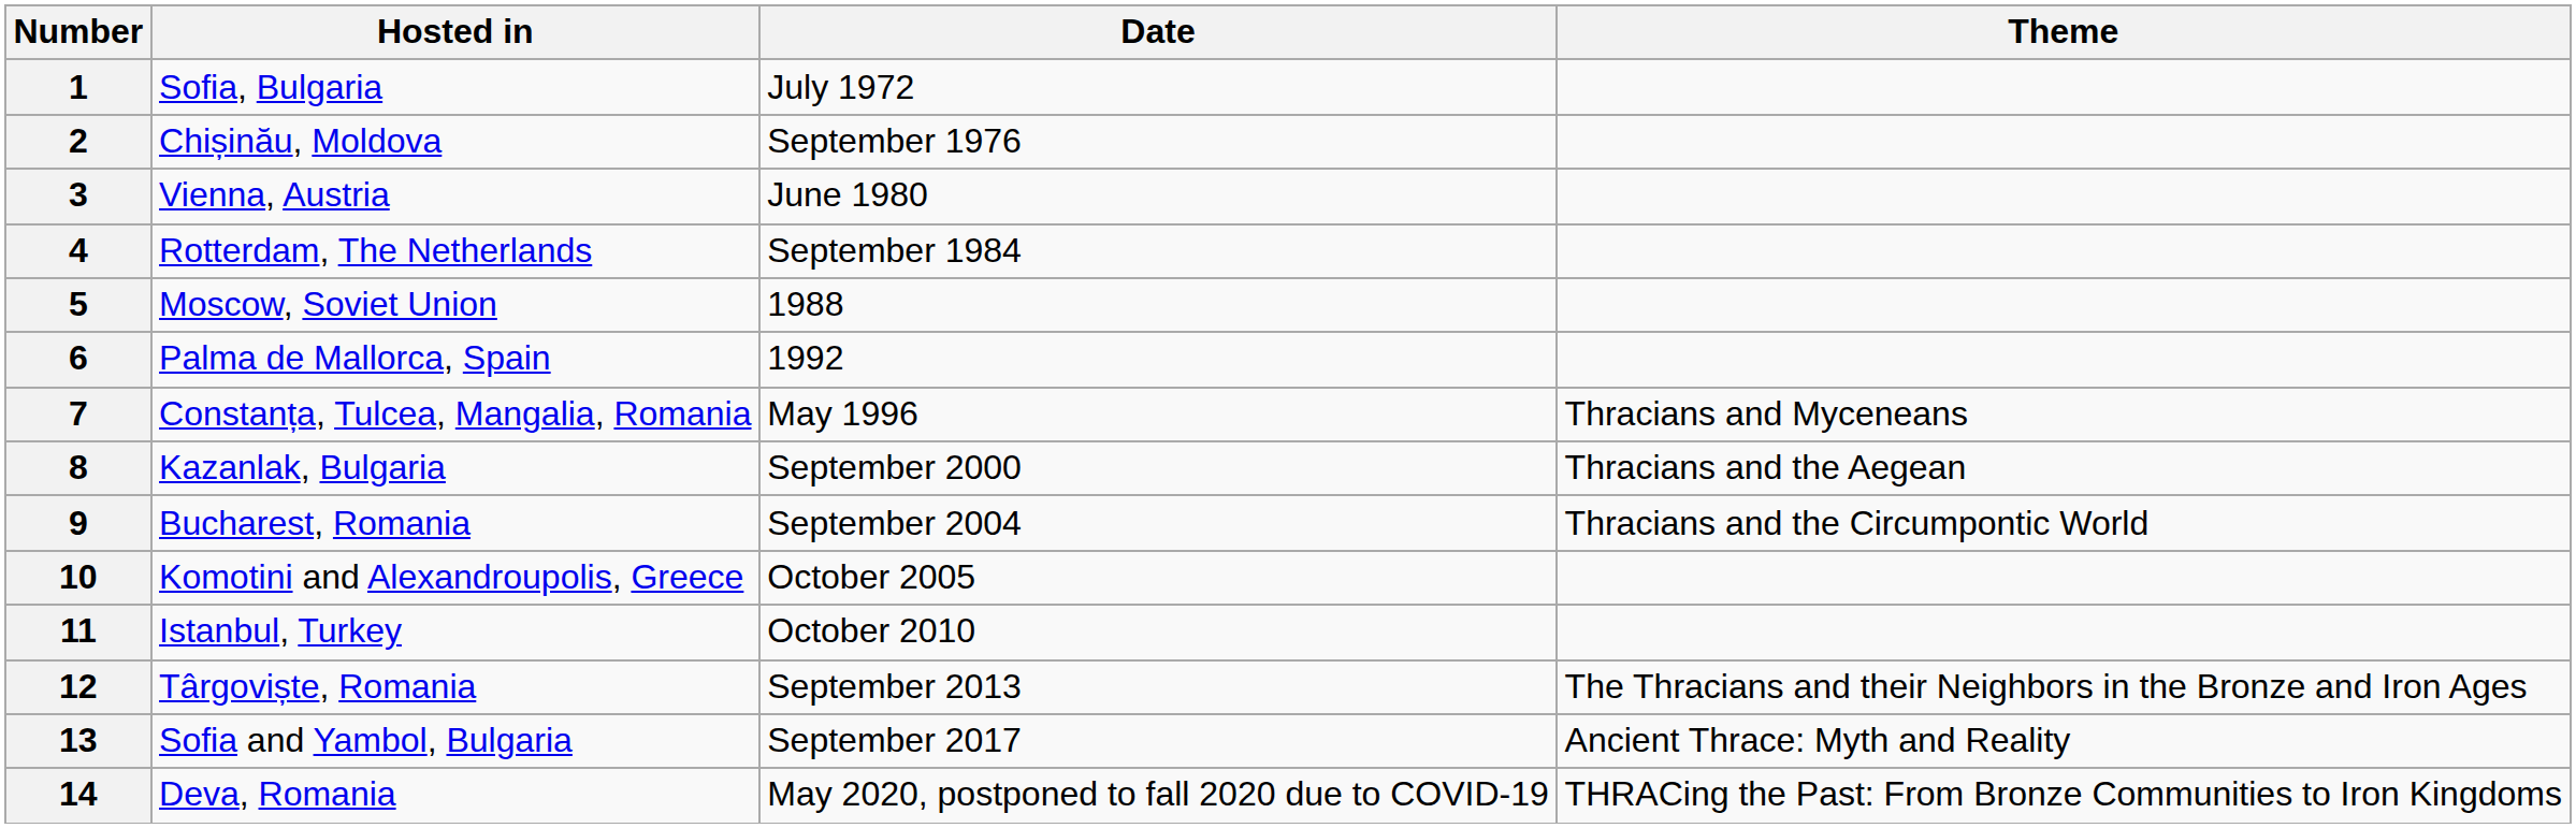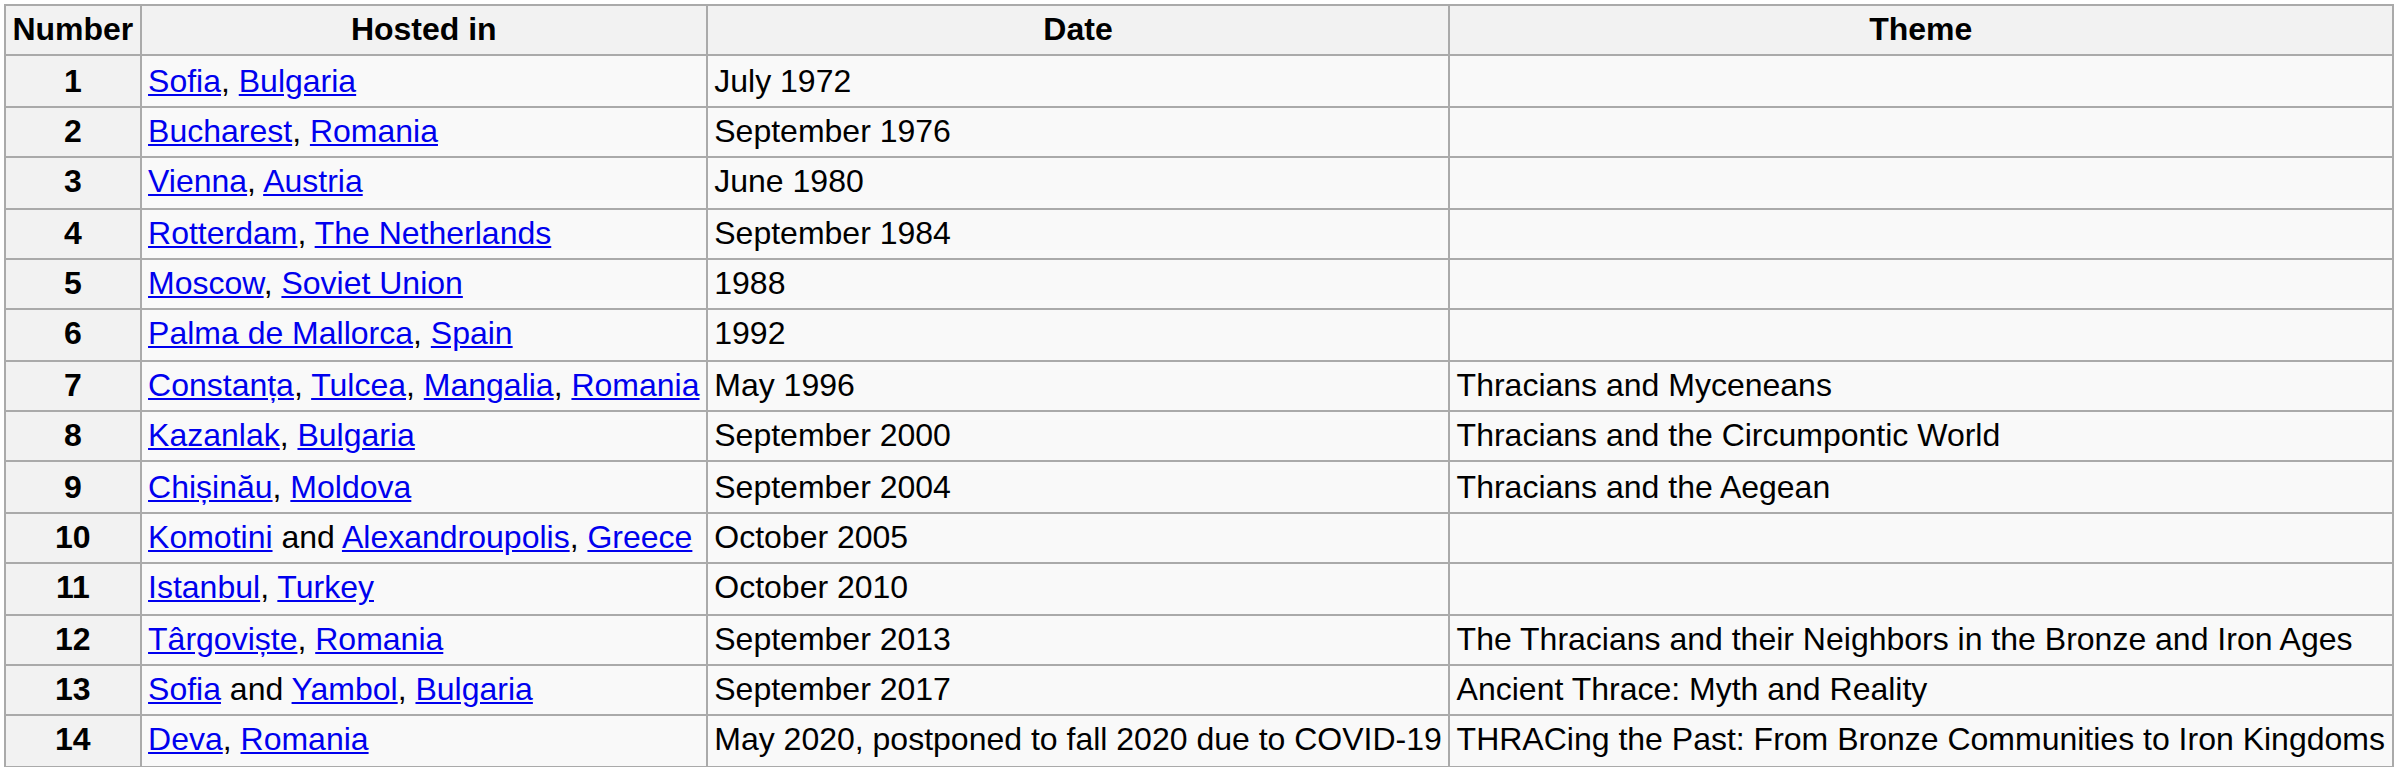2 | Hosted in: Chișinău, Moldova -> Bucharest, Romania
8 | Theme: Thracians and the Aegean -> Thracians and the Circumpontic World
9 | Hosted in: Bucharest, Romania -> Chișinău, Moldova
9 | Theme: Thracians and the Circumpontic World -> Thracians and the Aegean
